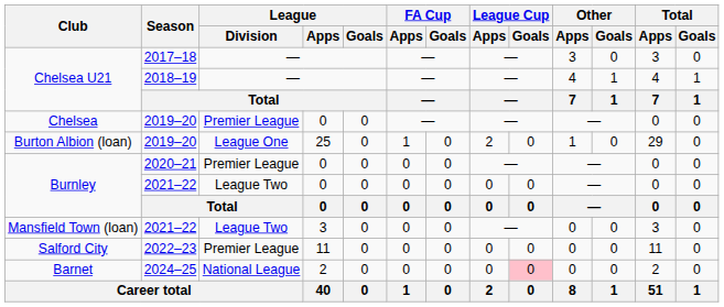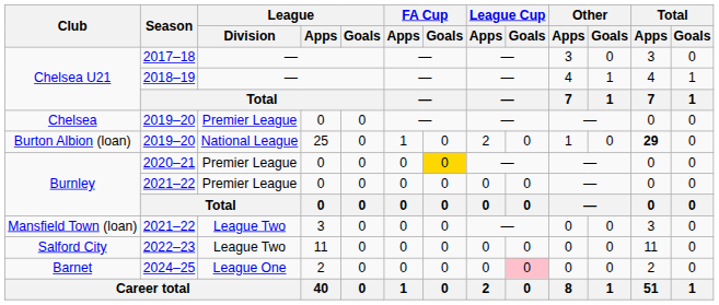Burton Albion (loan) | League / Division: League One -> National League
Burton Albion (loan) | Total / Apps: normal -> bold
Burnley / 2020–21 | FA Cup / Goals: no background -> gold background
Burnley / 2021–22 | League / Division: League Two -> Premier League
Salford City | League / Division: Premier League -> League Two
Barnet | League / Division: National League -> League One
